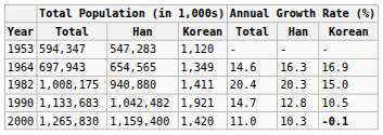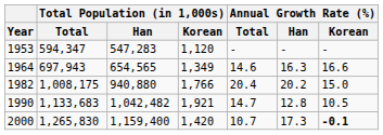1964 | Annual Growth Rate (%) / Korean: 16.9 -> 16.6
1982 | Total Population (in 1,000s) / Korean: 1,411 -> 1,766
1982 | Annual Growth Rate (%) / Han: 20.3 -> 20.2
2000 | Annual Growth Rate (%) / Total: 11.0 -> 10.7
2000 | Annual Growth Rate (%) / Han: 10.3 -> 17.3
